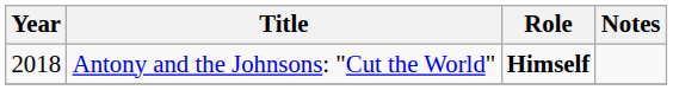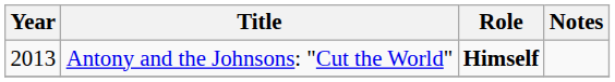Antony and the Johnsons: "Cut the World" | Year: 2018 -> 2013
